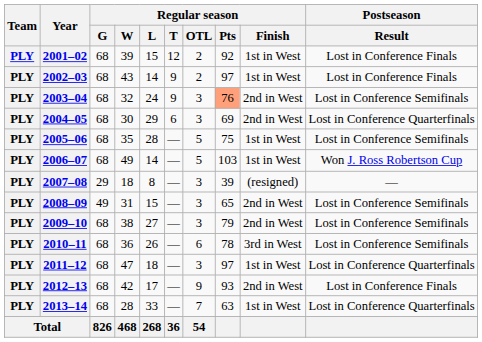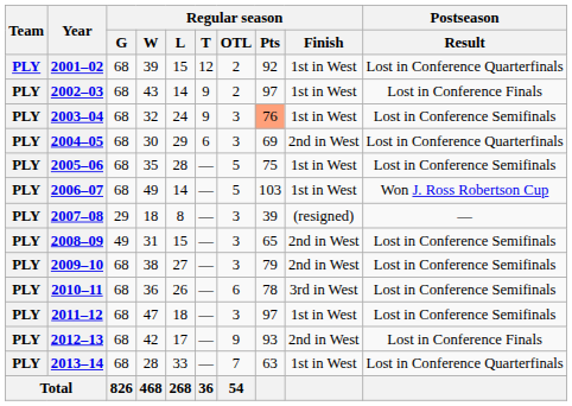2001–02 | Postseason / Result: Lost in Conference Finals -> Lost in Conference Quarterfinals
2003–04 | Regular season / Finish: 2nd in West -> 1st in West
2011–12 | Postseason / Result: Lost in Conference Quarterfinals -> Lost in Conference Semifinals
